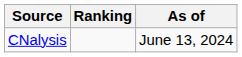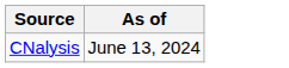- column: Ranking
